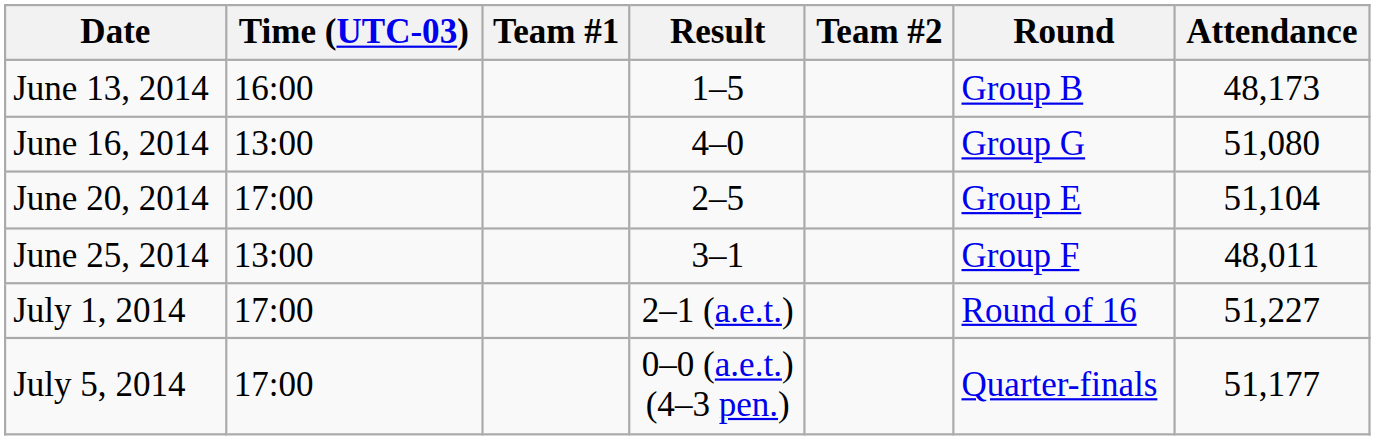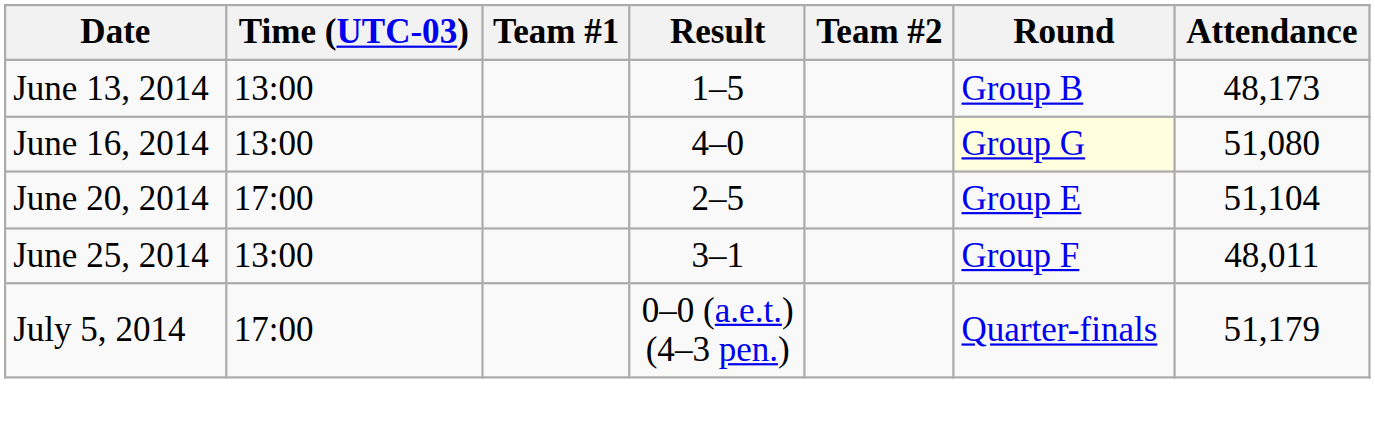June 13, 2014 | Time (UTC-03): 16:00 -> 13:00
June 16, 2014 | Round: no background -> lightyellow background
- row: July 1, 2014 | 17:00 | 2–1 (a.e.t.) | Round of 16 | 51,227
July 5, 2014 | Attendance: 51,177 -> 51,179
